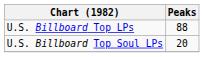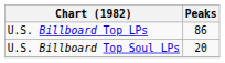U.S. Billboard Top LPs | Peaks: 88 -> 86
